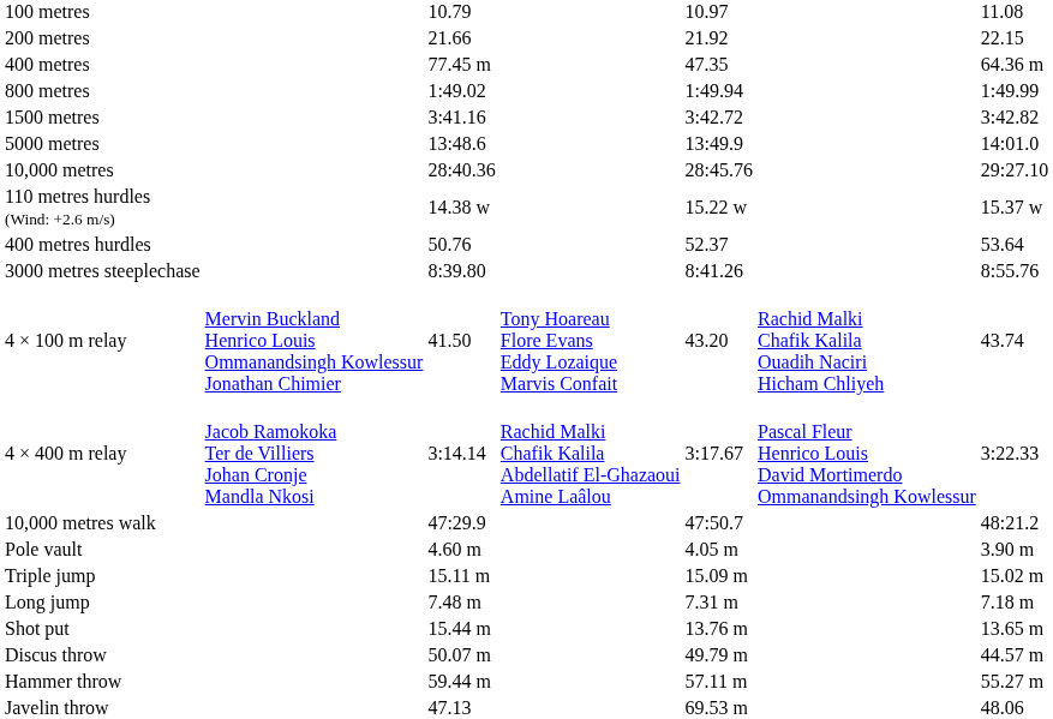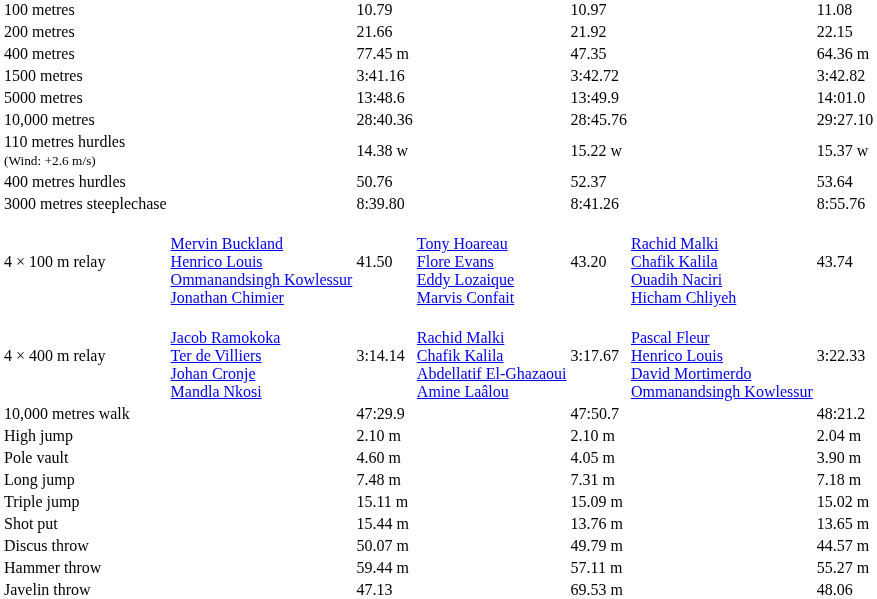- row: 800 metres | 1:49.02 | 1:49.94 | 1:49.99
+ row: High jump | 2.10 m | 2.10 m | 2.04 m
rows swapped: Long jump <-> Triple jump
